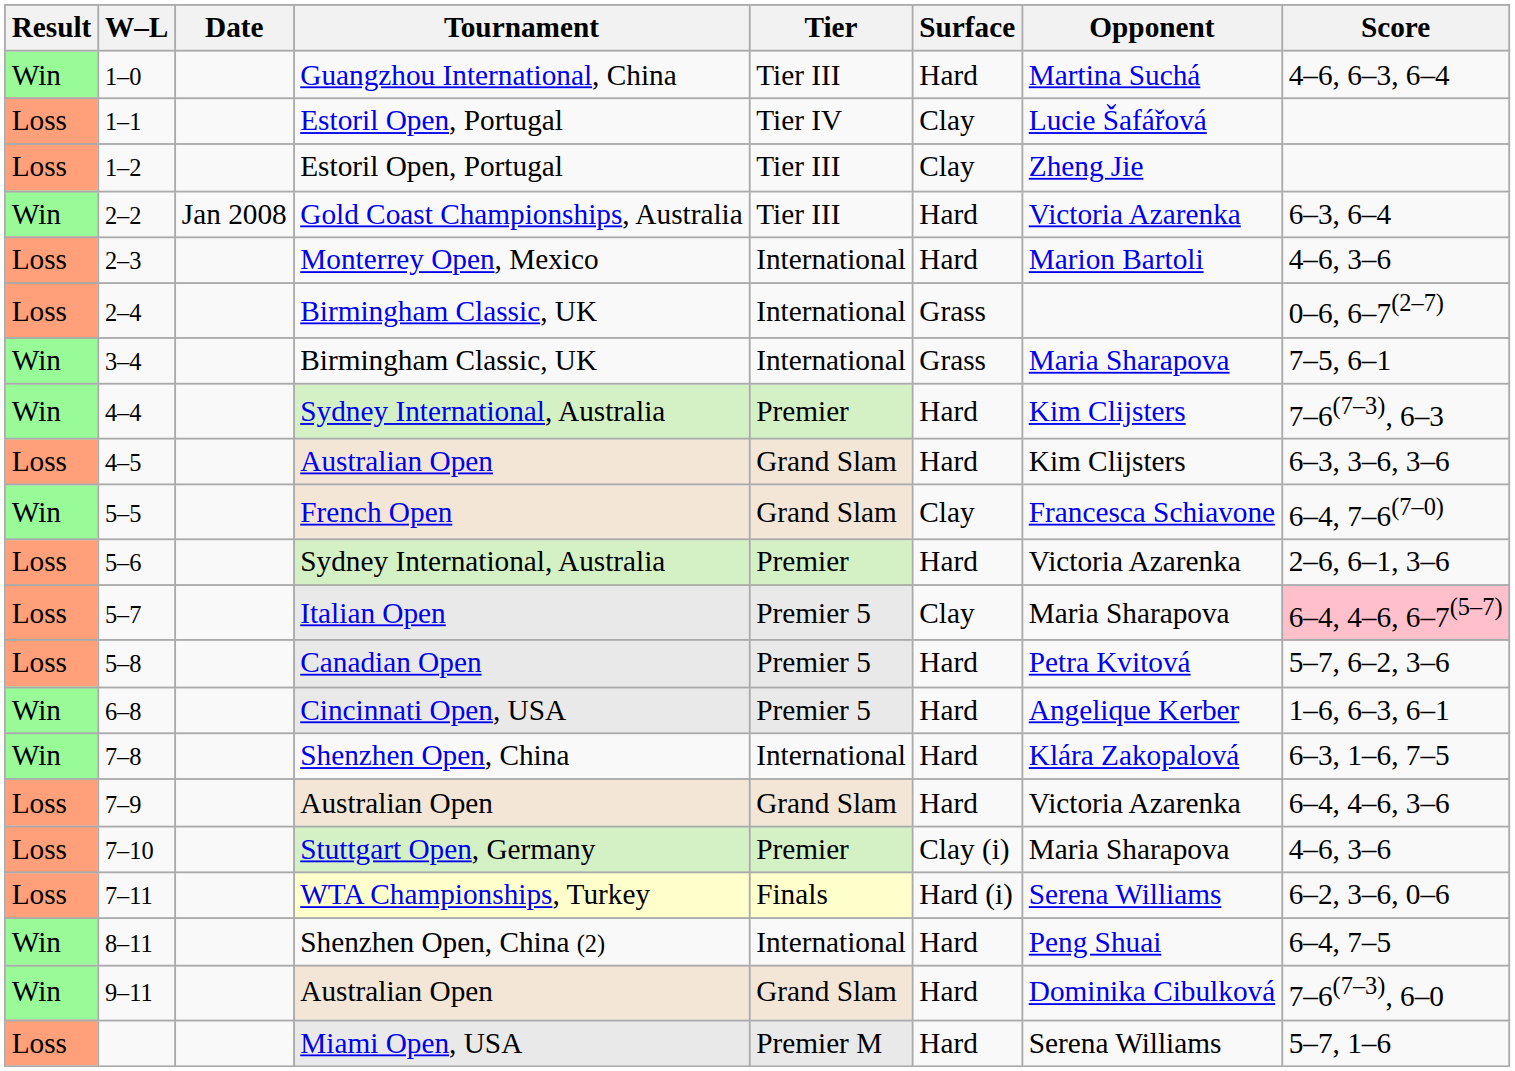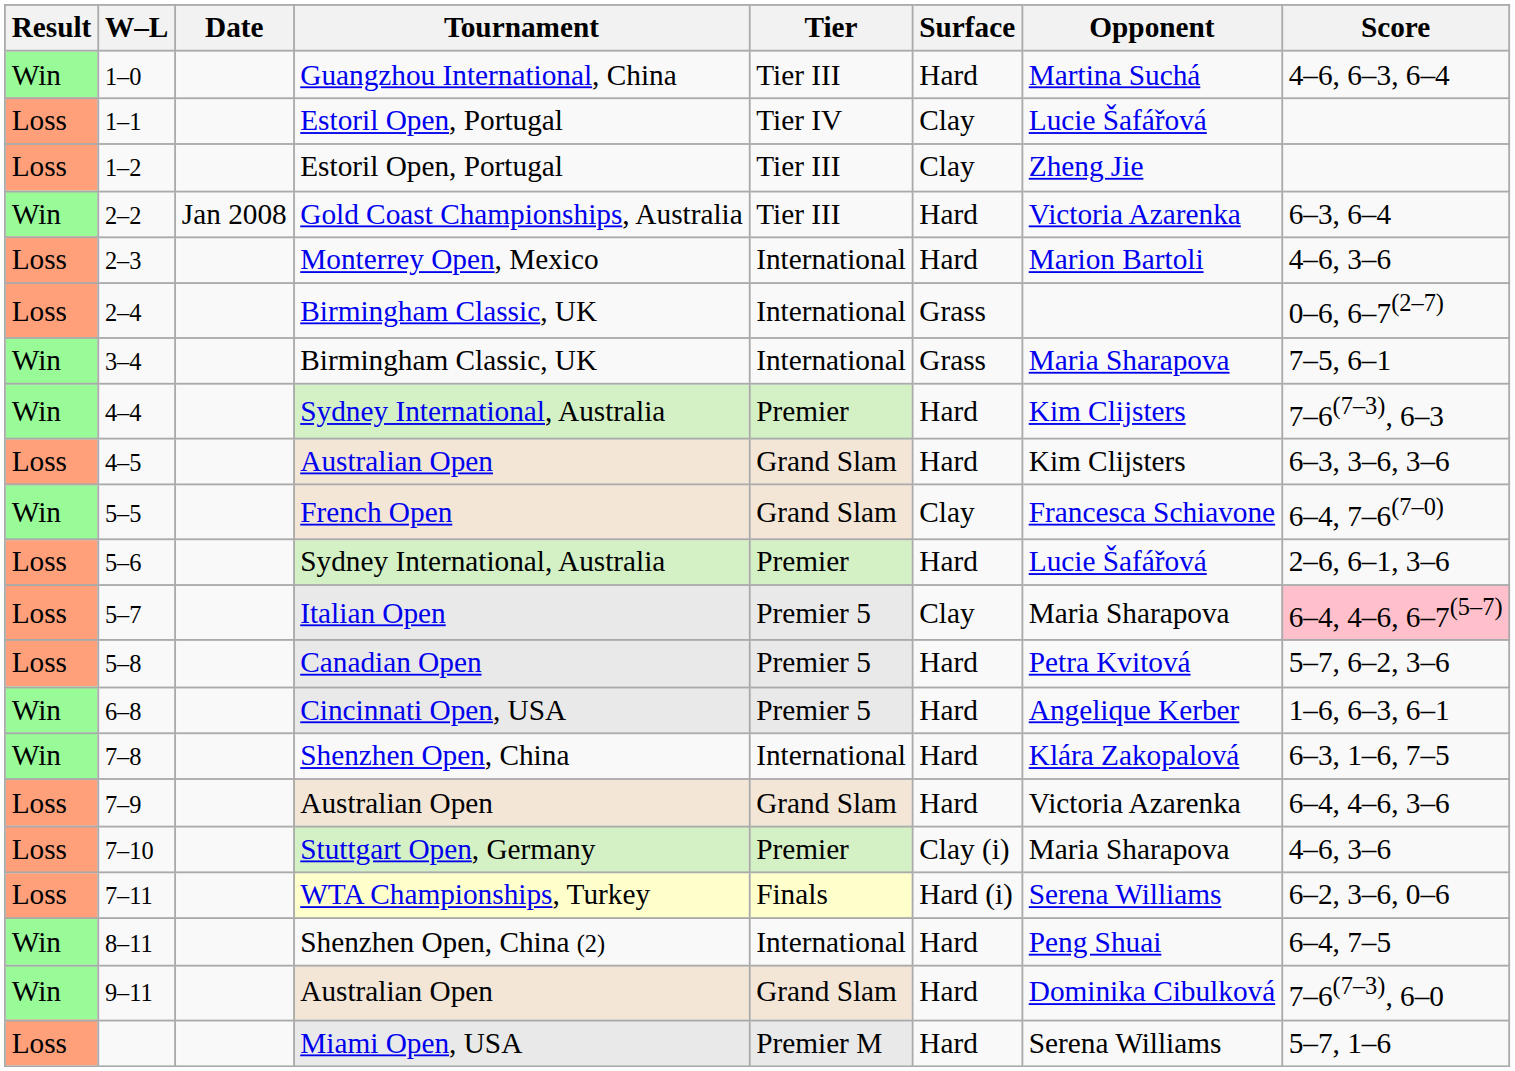5–6 | Opponent: Victoria Azarenka -> Lucie Šafářová
